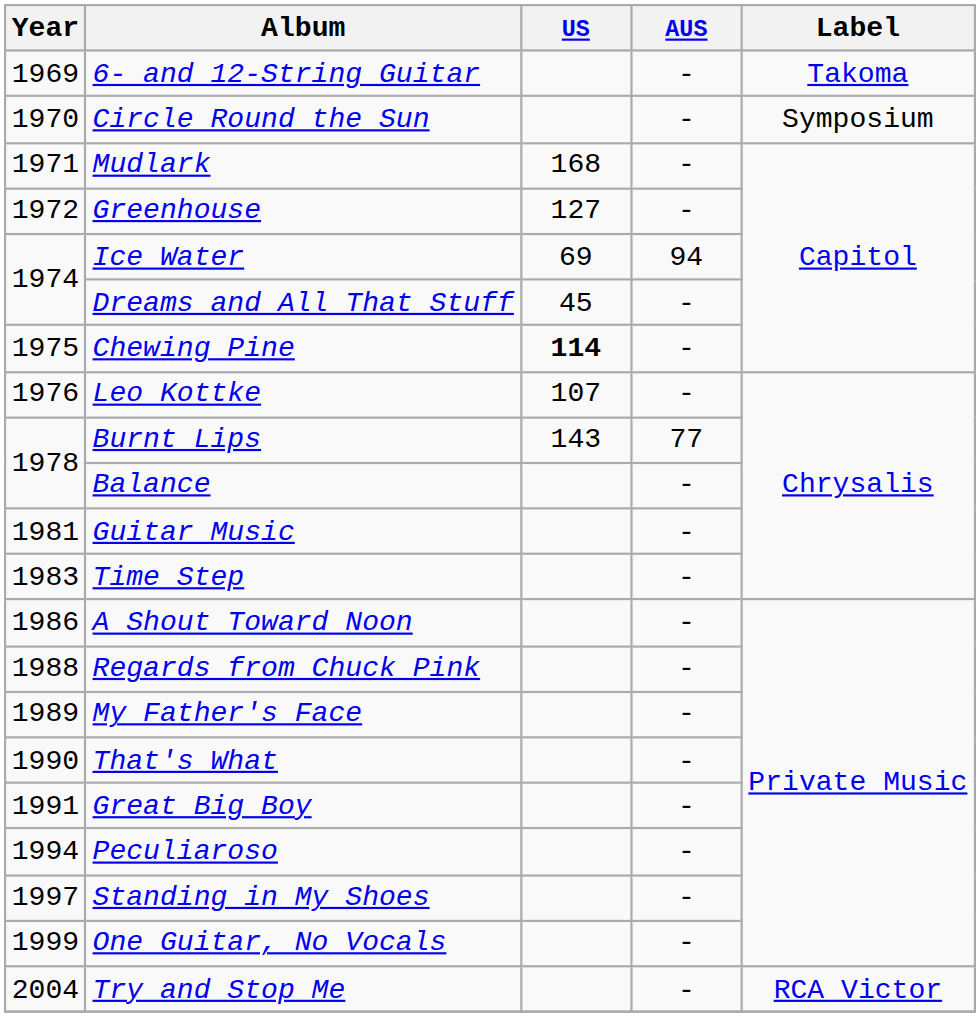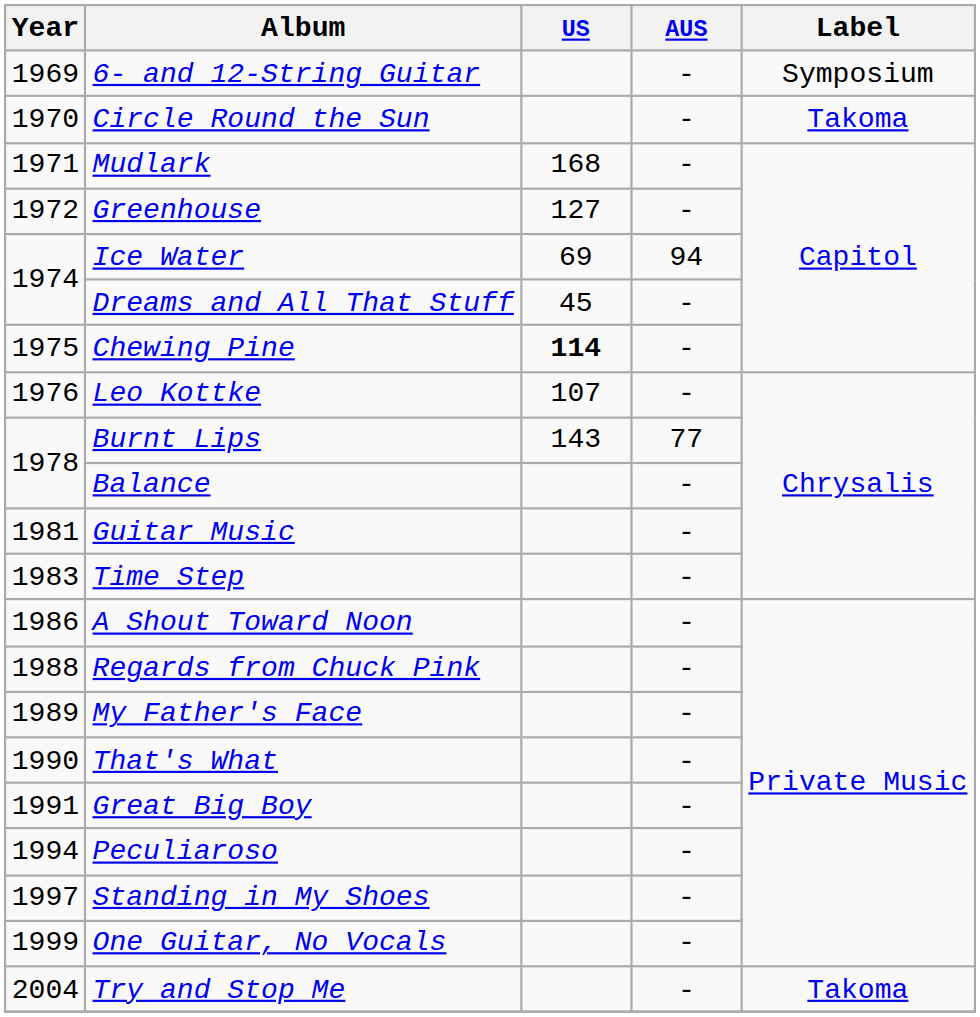6- and 12-String Guitar | Label: Takoma -> Symposium
Circle Round the Sun | Label: Symposium -> Takoma
Try and Stop Me | Label: RCA Victor -> Takoma
